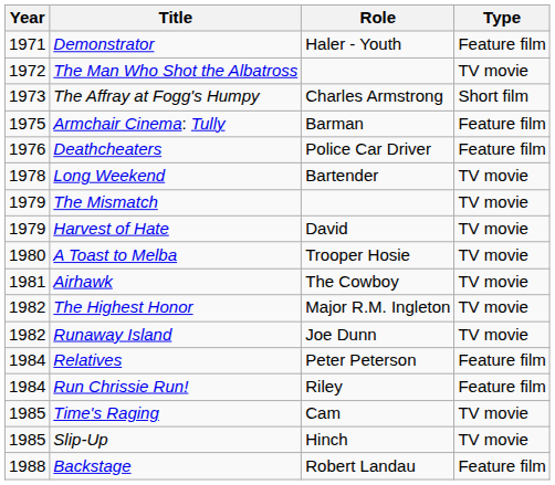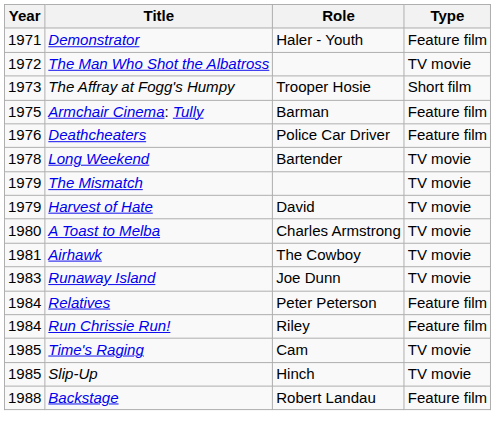The Affray at Fogg's Humpy | Role: Charles Armstrong -> Trooper Hosie
A Toast to Melba | Role: Trooper Hosie -> Charles Armstrong
- row: 1982 | The Highest Honor | Major R.M. Ingleton | TV movie
Runaway Island | Year: 1982 -> 1983
